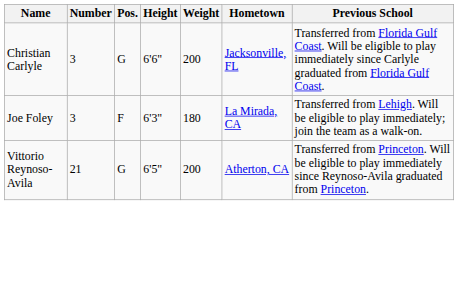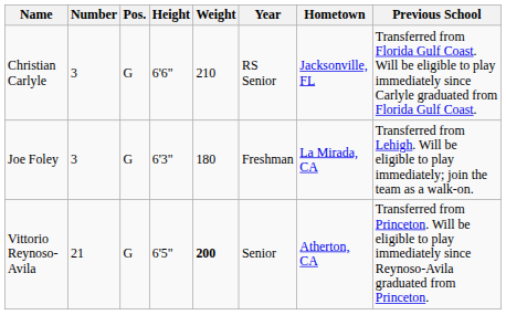+ column: Year | RS Senior | Freshman | Senior
Christian Carlyle | Weight: 200 -> 210
Joe Foley | Pos.: F -> G
Vittorio Reynoso-Avila | Weight: normal -> bold
